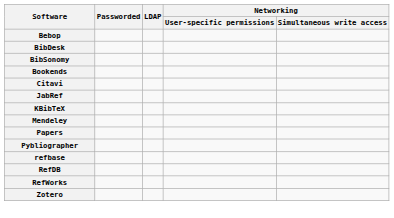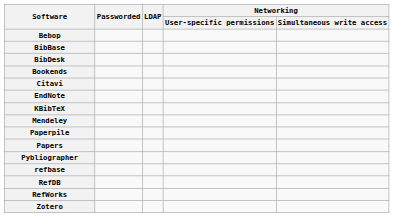+ row: BibBase
- row: BibSonomy
+ row: EndNote
- row: JabRef
+ row: Paperpile
